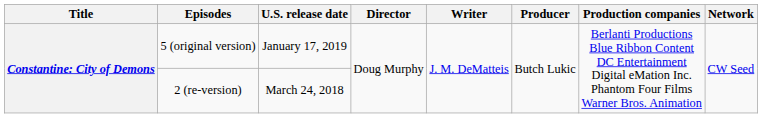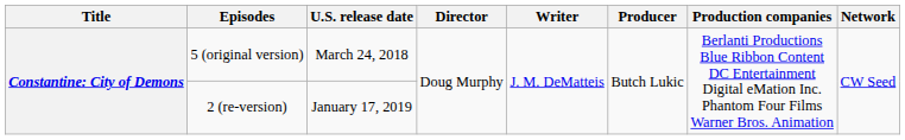5 (original version) | U.S. release date: January 17, 2019 -> March 24, 2018
2 (re-version) | U.S. release date: March 24, 2018 -> January 17, 2019
